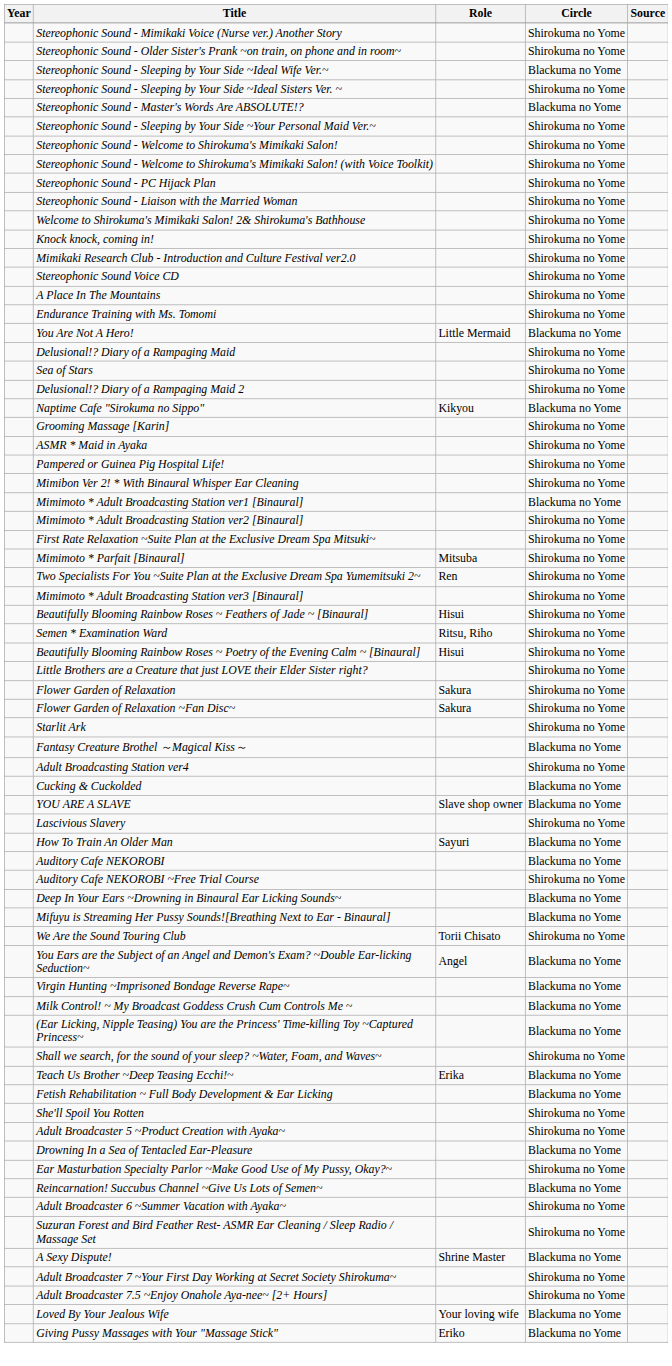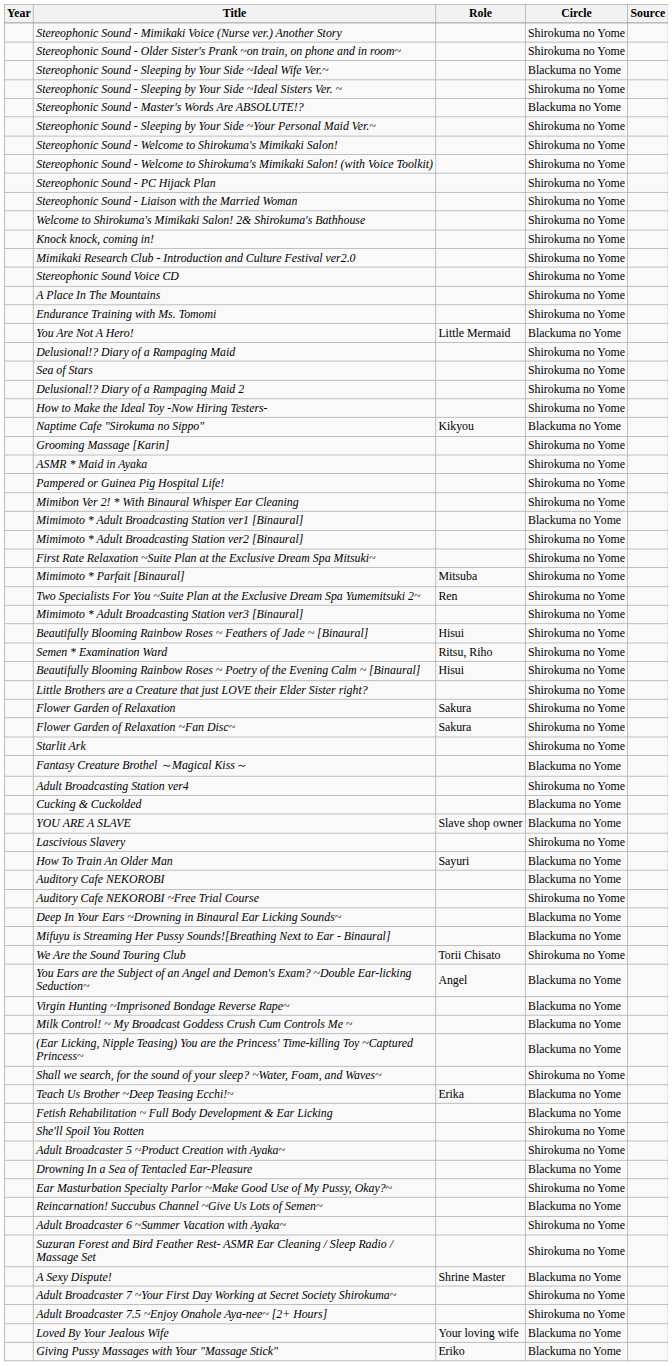+ row: How to Make the Ideal Toy -Now Hiring Testers- | Shirokuma no Yome
